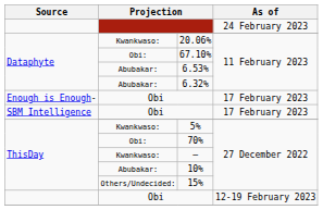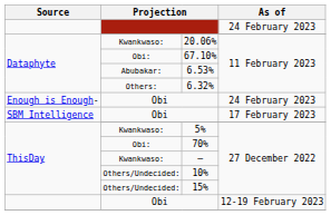6.32% | column 2: Abubakar: -> Others:
Enough is Enough- / Obi | As of: 17 February 2023 -> 24 February 2023
10% | column 2: Abubakar: -> Others/Undecided:
